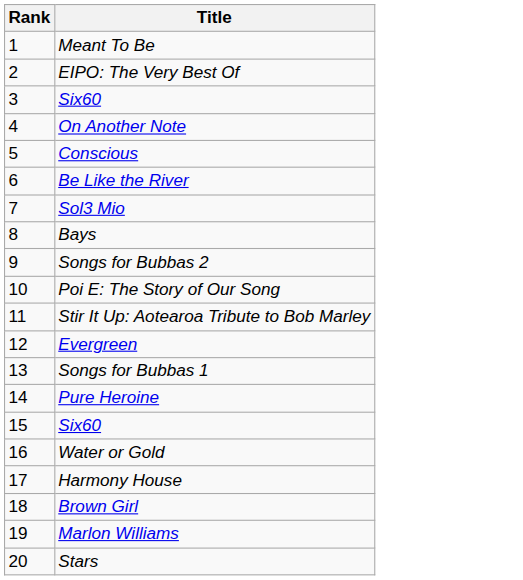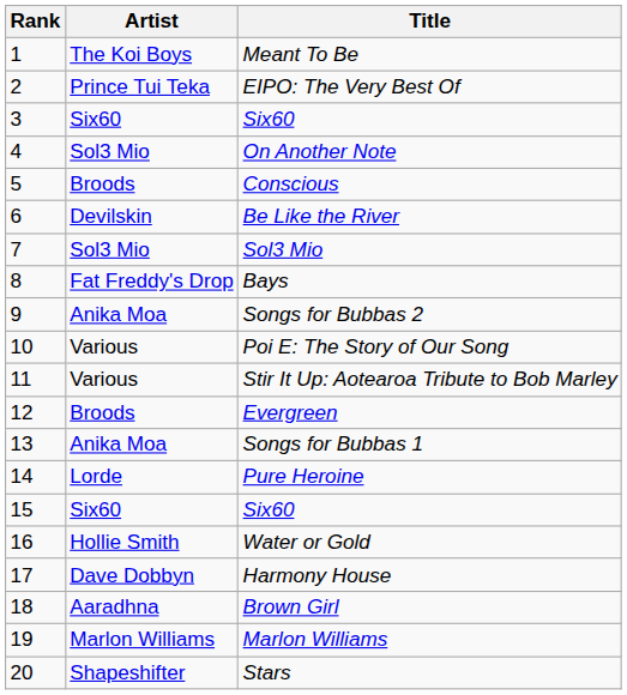+ column: Artist | The Koi Boys | Prince Tui Teka | Six60 | Sol3 Mio | Broods | Devilskin | Sol3 Mio | Fat Freddy's Drop | Anika Moa | Various | Various | Broods | Anika Moa | Lorde | Six60 | Hollie Smith | Dave Dobbyn | Aaradhna | Marlon Williams | Shapeshifter
